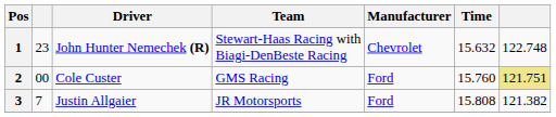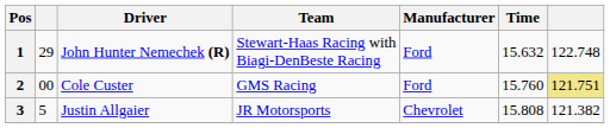1 | column 2: 23 -> 29
1 | Manufacturer: Chevrolet -> Ford
3 | column 2: 7 -> 5
3 | Manufacturer: Ford -> Chevrolet
